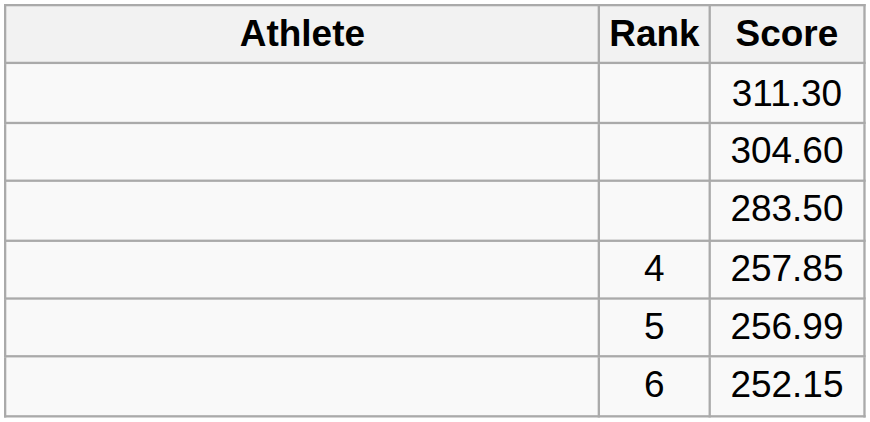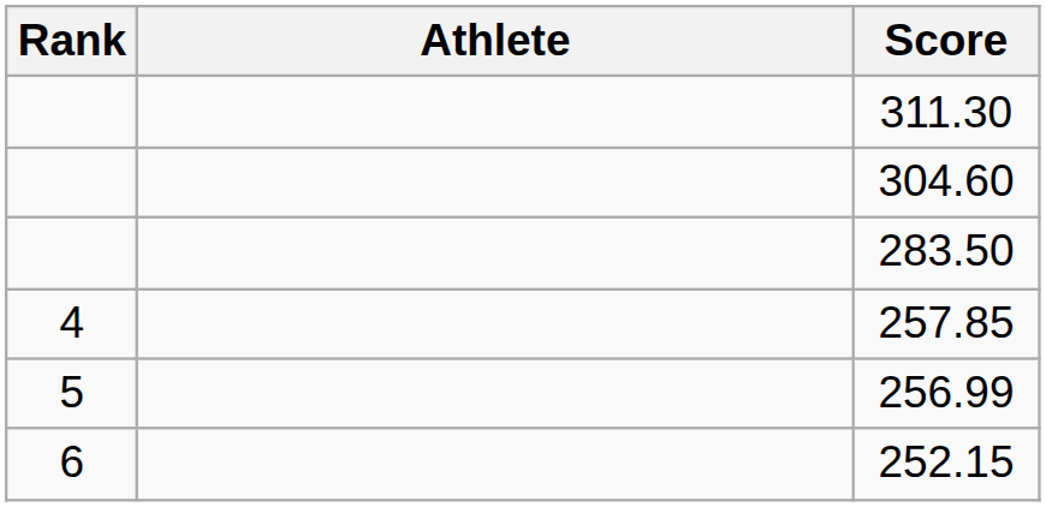columns swapped: Rank <-> Athlete
